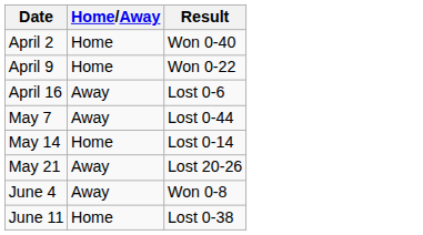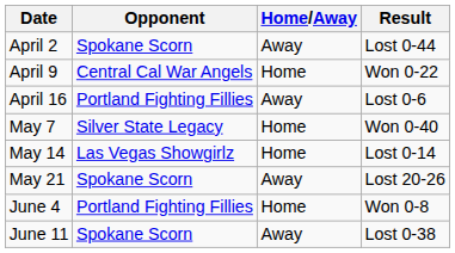+ column: Opponent | Spokane Scorn | Central Cal War Angels | Portland Fighting Fillies | Silver State Legacy | Las Vegas Showgirlz | Spokane Scorn | Portland Fighting Fillies | Spokane Scorn
April 2 | Home/Away: Home -> Away
April 2 | Result: Won 0-40 -> Lost 0-44
May 7 | Home/Away: Away -> Home
May 7 | Result: Lost 0-44 -> Won 0-40
June 4 | Home/Away: Away -> Home
June 11 | Home/Away: Home -> Away
